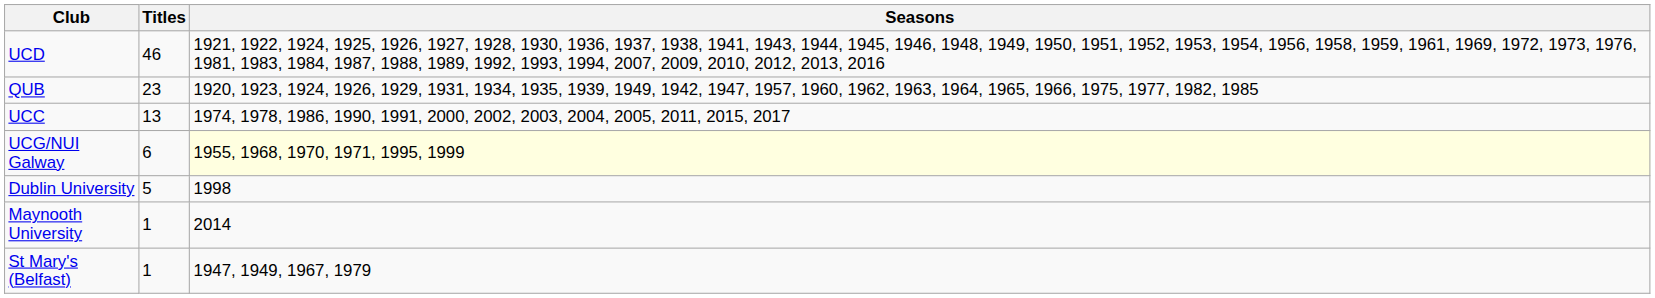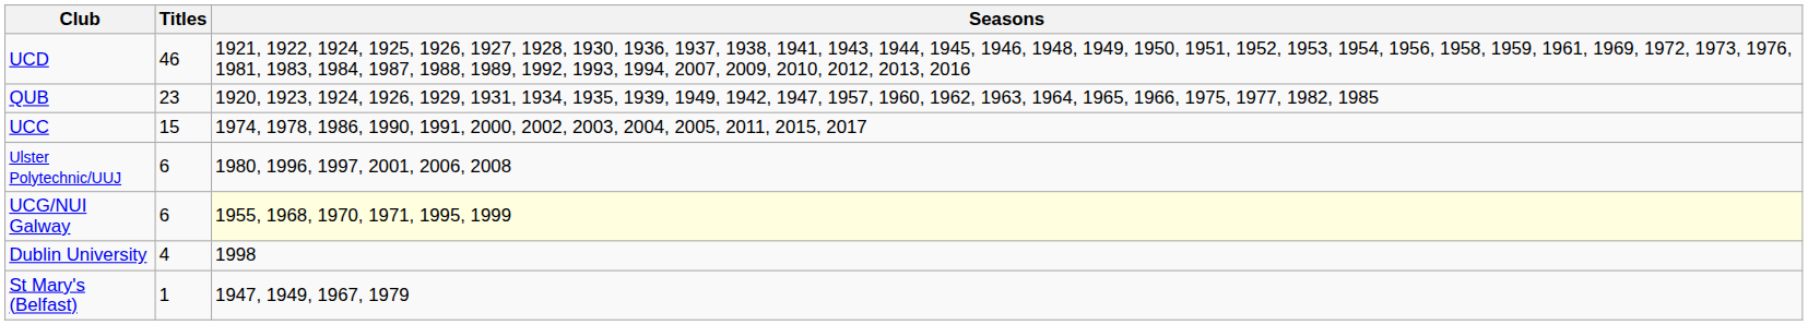UCC | Titles: 13 -> 15
+ row: Ulster Polytechnic/UUJ | 6 | 1980, 1996, 1997, 2001, 2006, 2008
Dublin University | Titles: 5 -> 4
- row: Maynooth University | 1 | 2014
